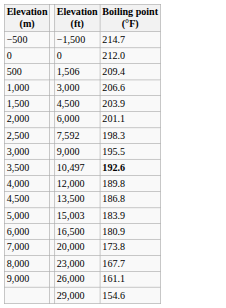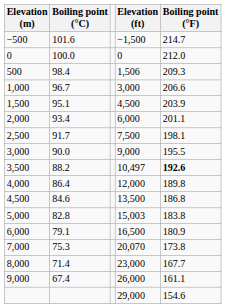+ column: Boiling point (°C) | 101.6 | 100.0 | 98.4 | 96.7 | 95.1 | 93.4 | 91.7 | 90.0 | 88.2 | 86.4 | 84.6 | 82.8 | 79.1 | 75.3 | 71.4 | 67.4
500 | Boiling point (°F): 209.4 -> 209.3
2,500 | Elevation (ft): 7,592 -> 7,500
2,500 | Boiling point (°F): 198.3 -> 198.1
5,000 | Boiling point (°F): 183.9 -> 183.8
7,000 | Elevation (ft): 20,000 -> 20,070
